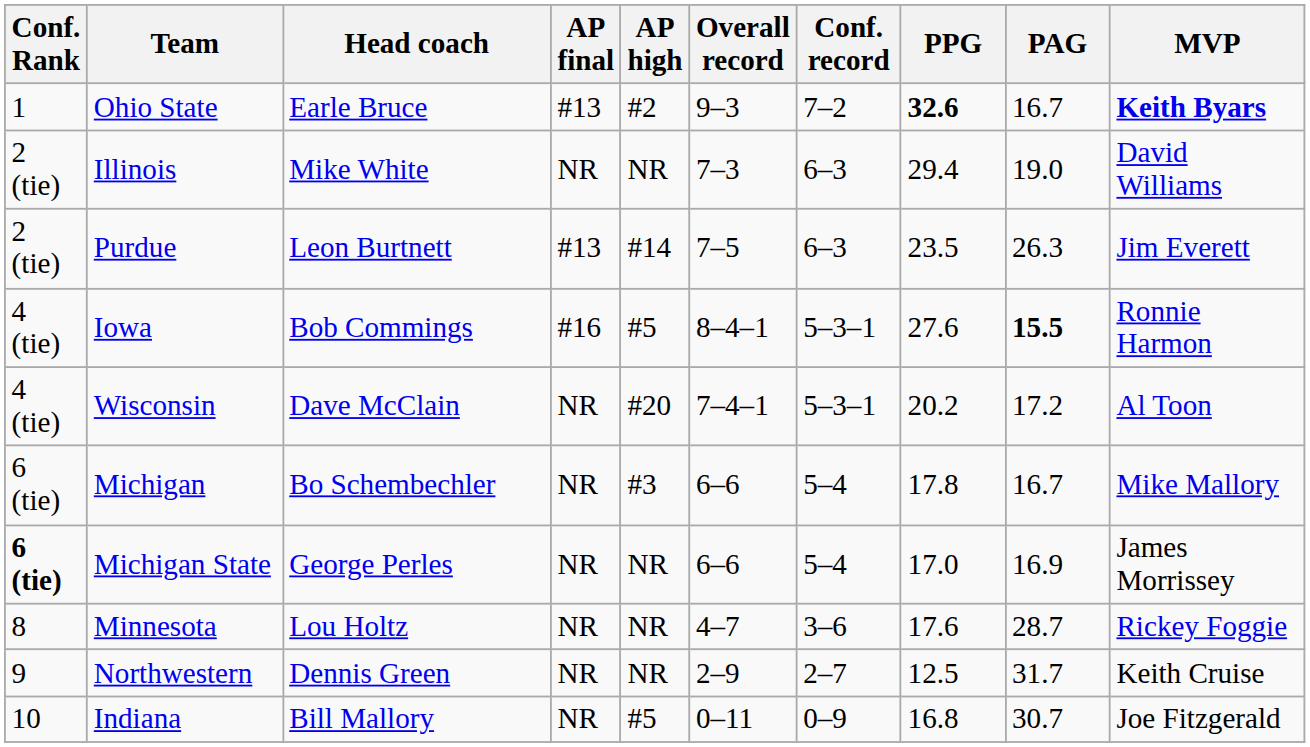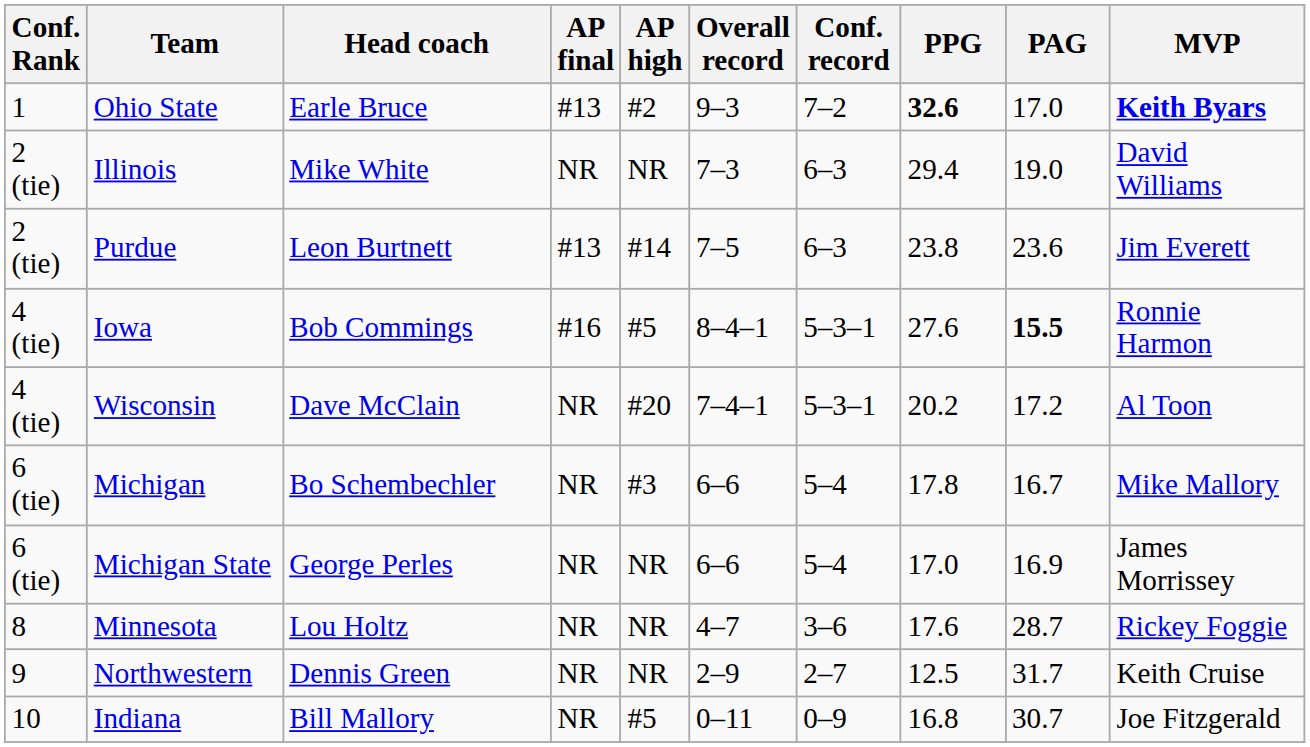Ohio State | PAG: 16.7 -> 17.0
Purdue | PPG: 23.5 -> 23.8
Purdue | PAG: 26.3 -> 23.6
Michigan State | Conf. Rank: bold -> normal
